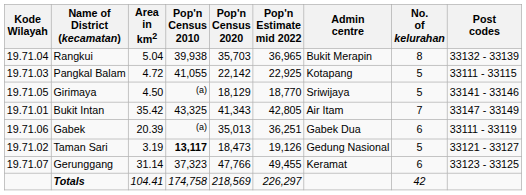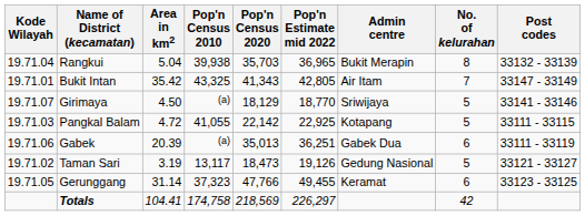rows swapped: Bukit Intan <-> Pangkal Balam
Girimaya | Kode Wilayah: 19.71.05 -> 19.71.07
Taman Sari | Pop'n Census 2010: bold -> normal
Gerunggang | Kode Wilayah: 19.71.07 -> 19.71.05
